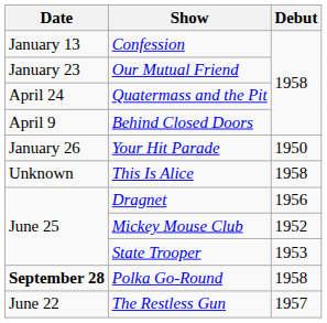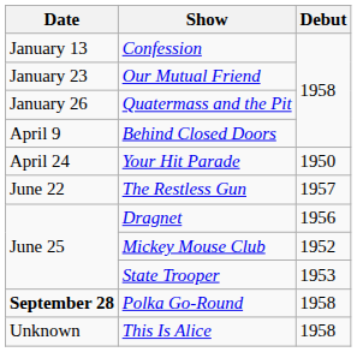Quatermass and the Pit | Date: April 24 -> January 26
Your Hit Parade | Date: January 26 -> April 24
rows swapped: The Restless Gun <-> This Is Alice
